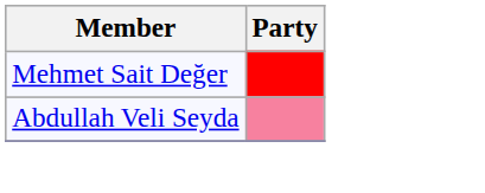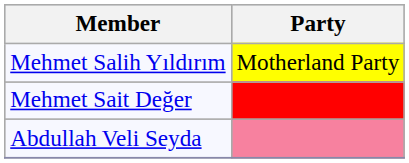+ row: Mehmet Salih Yıldırım | Motherland Party
